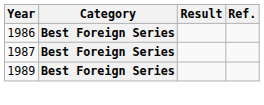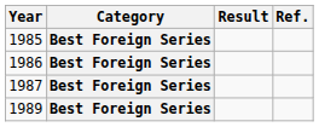+ row: 1985 | Best Foreign Series
